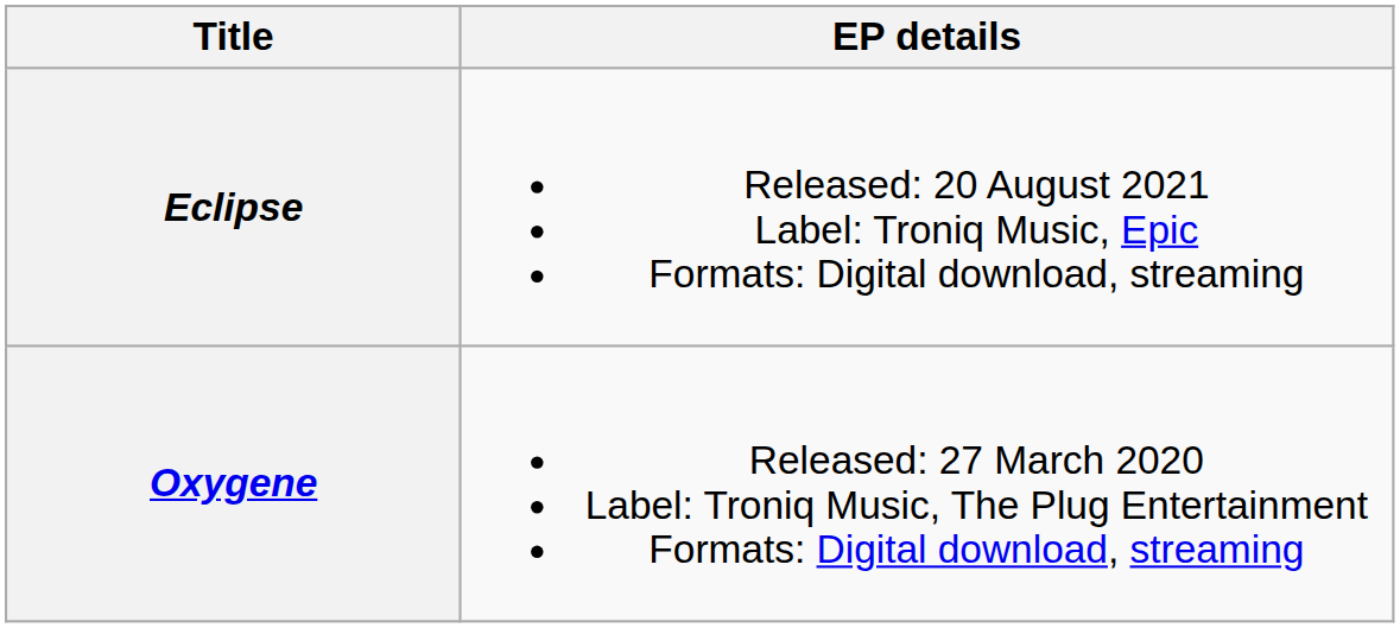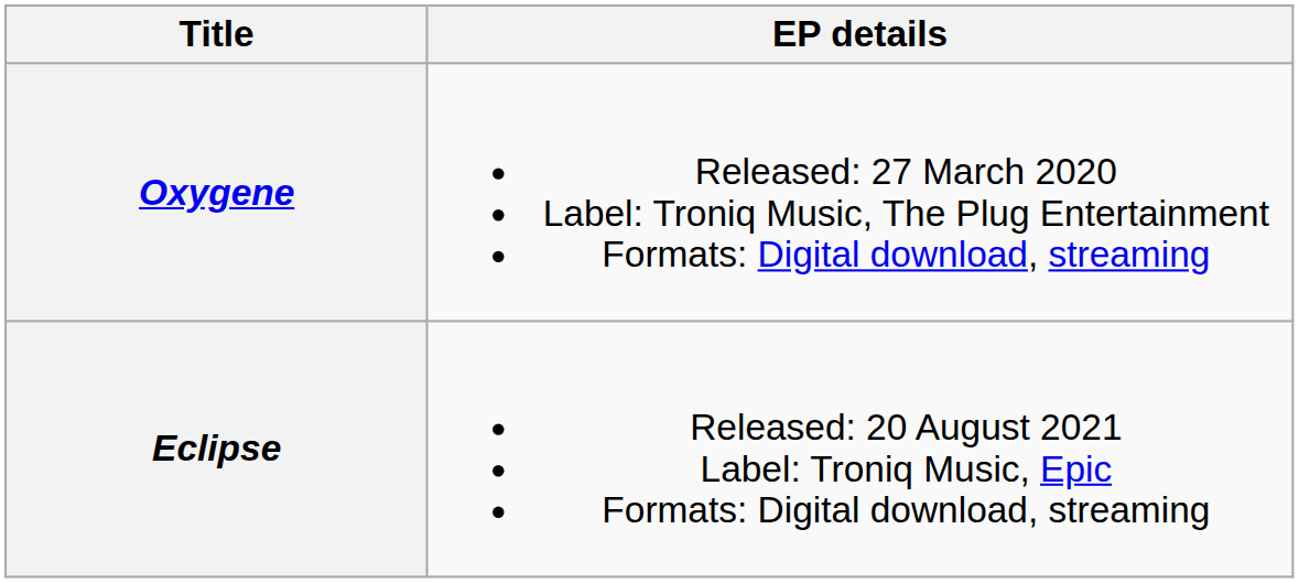rows swapped: Oxygene <-> Eclipse
